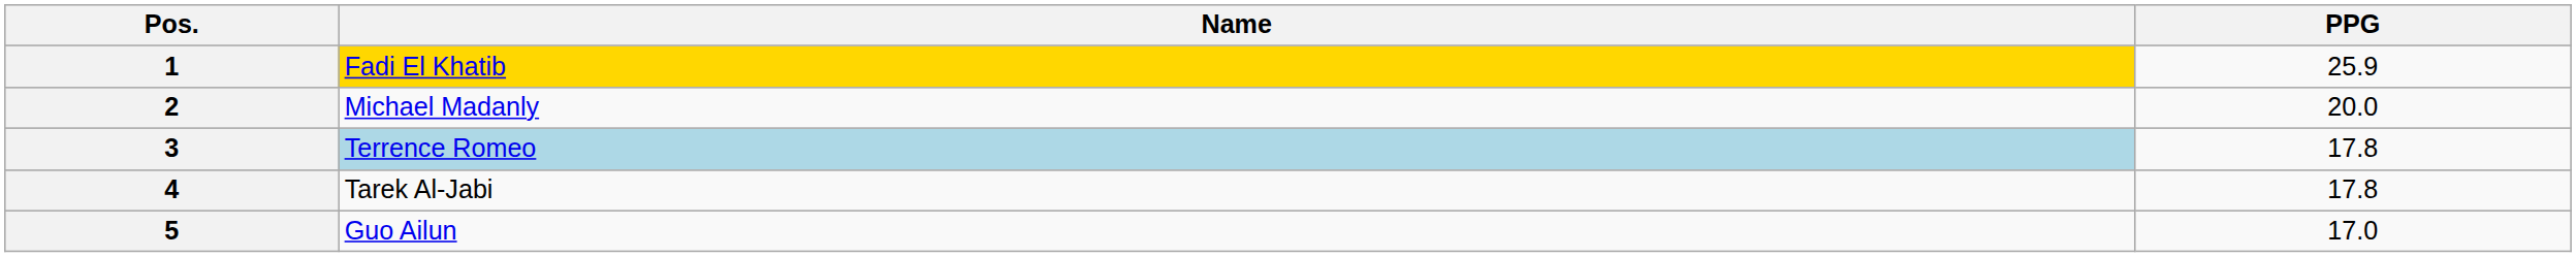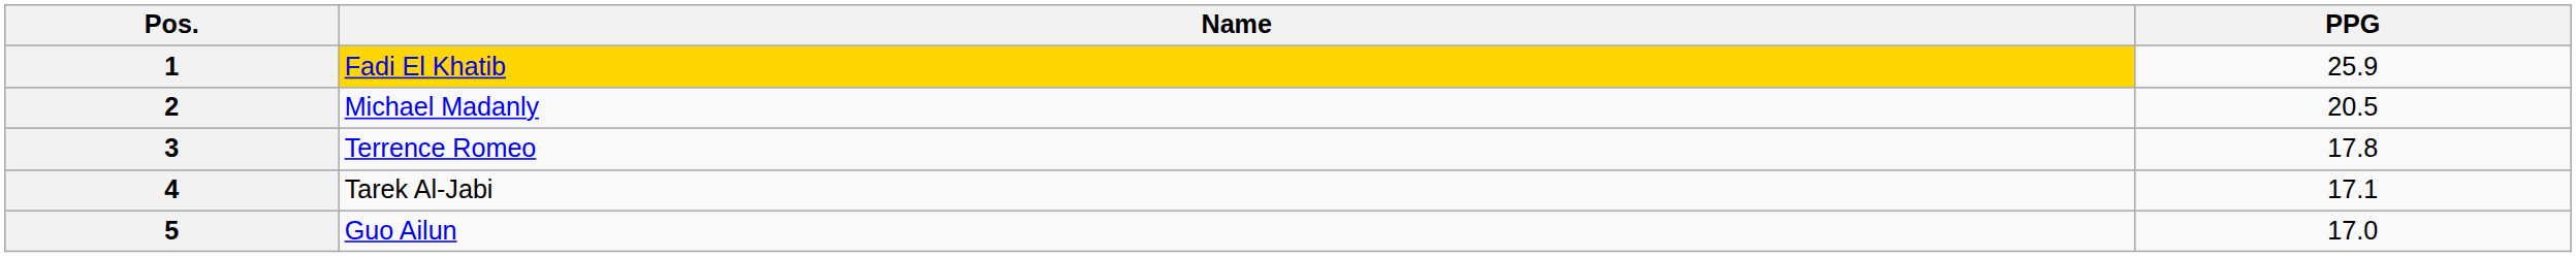2 | PPG: 20.0 -> 20.5
3 | Name: lightblue background -> no background
4 | PPG: 17.8 -> 17.1
